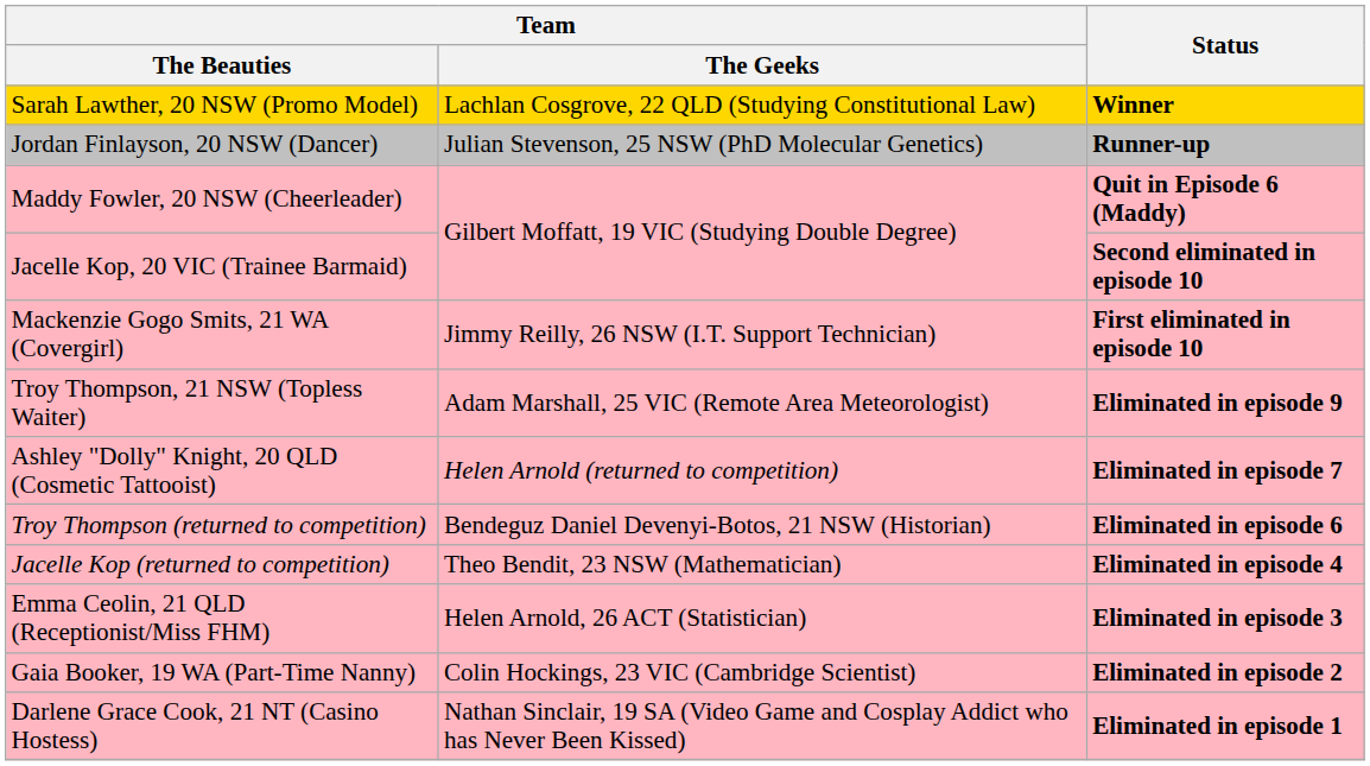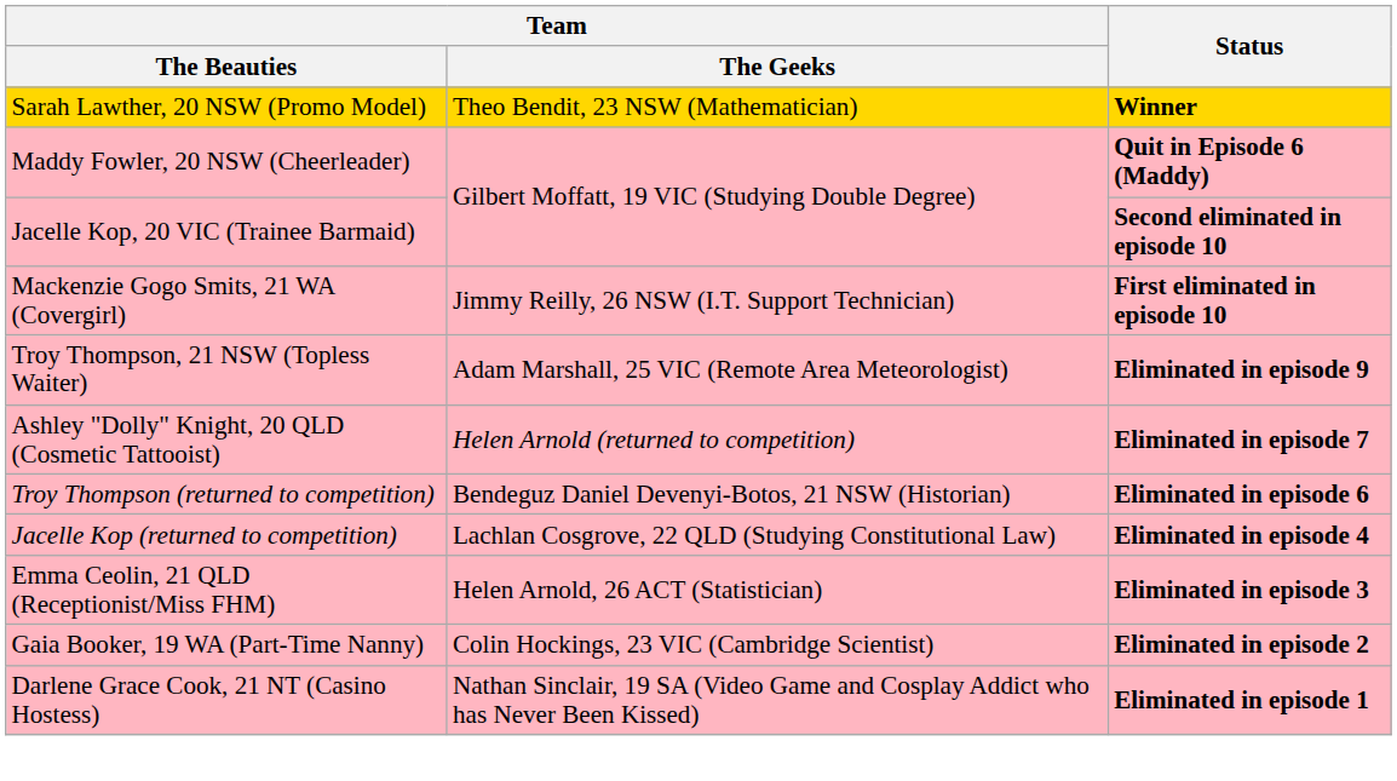Sarah Lawther, 20 NSW (Promo Model) | Team / The Geeks: Lachlan Cosgrove, 22 QLD (Studying Constitutional Law) -> Theo Bendit, 23 NSW (Mathematician)
- row: Jordan Finlayson, 20 NSW (Dancer) | Julian Stevenson, 25 NSW (PhD Molecular Genetics) | Runner-up
Jacelle Kop (returned to competition) | Team / The Geeks: Theo Bendit, 23 NSW (Mathematician) -> Lachlan Cosgrove, 22 QLD (Studying Constitutional Law)
